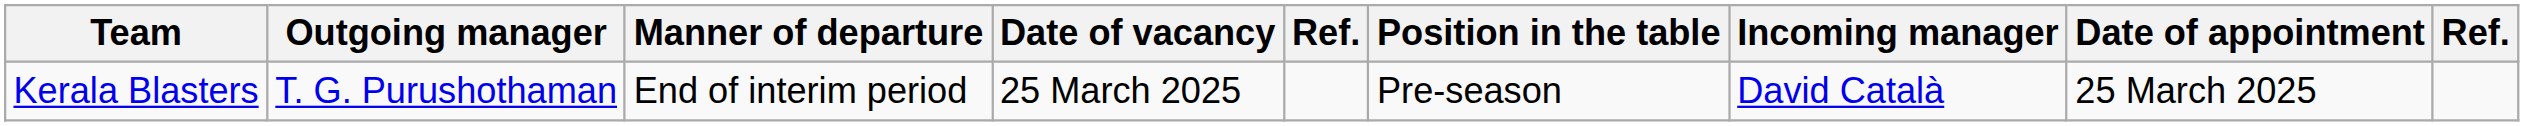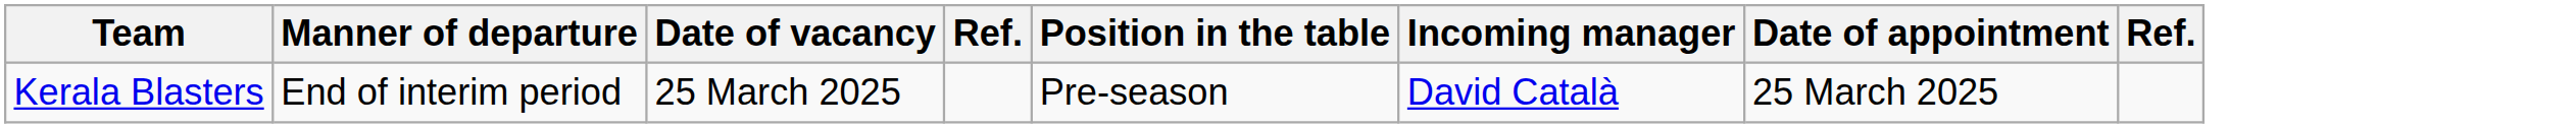- column: Outgoing manager | T. G. Purushothaman
